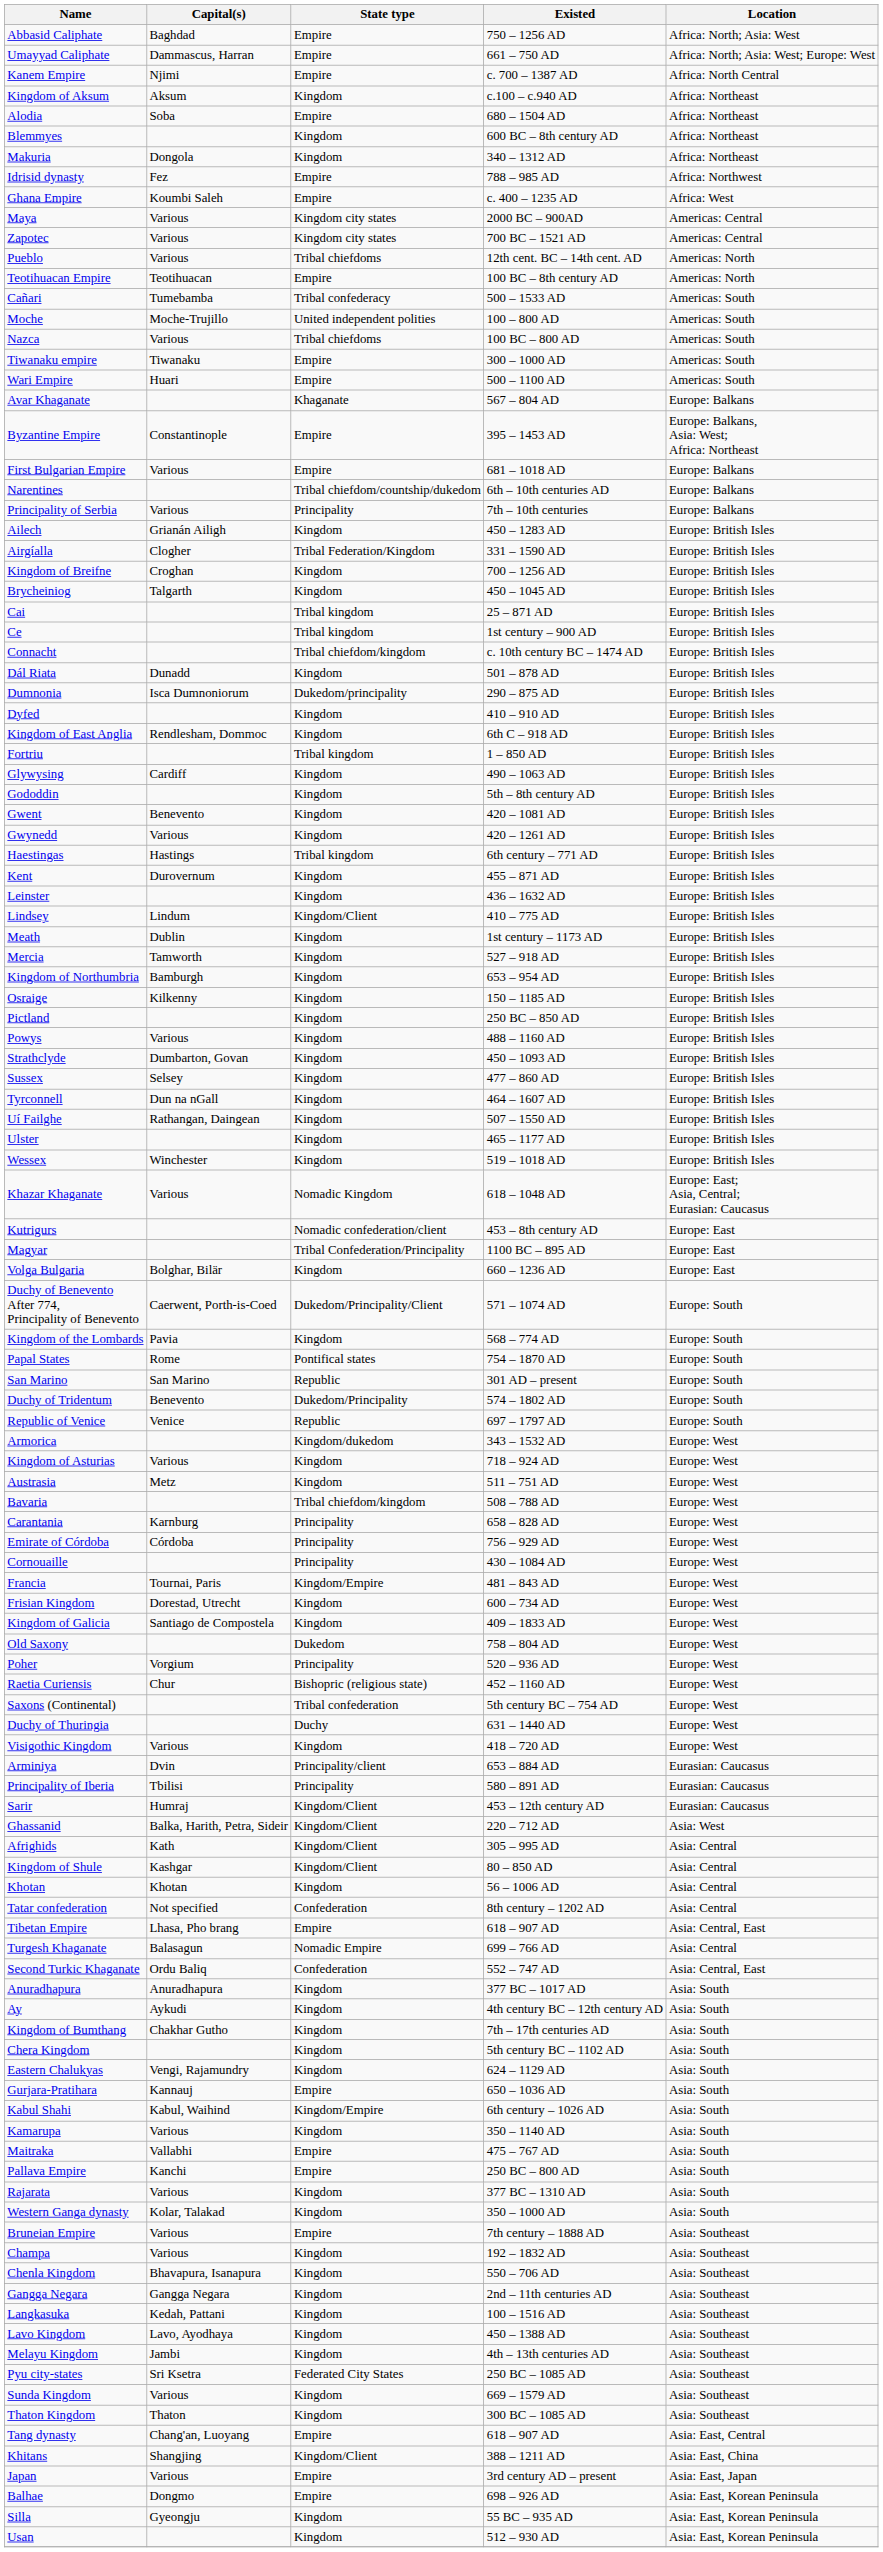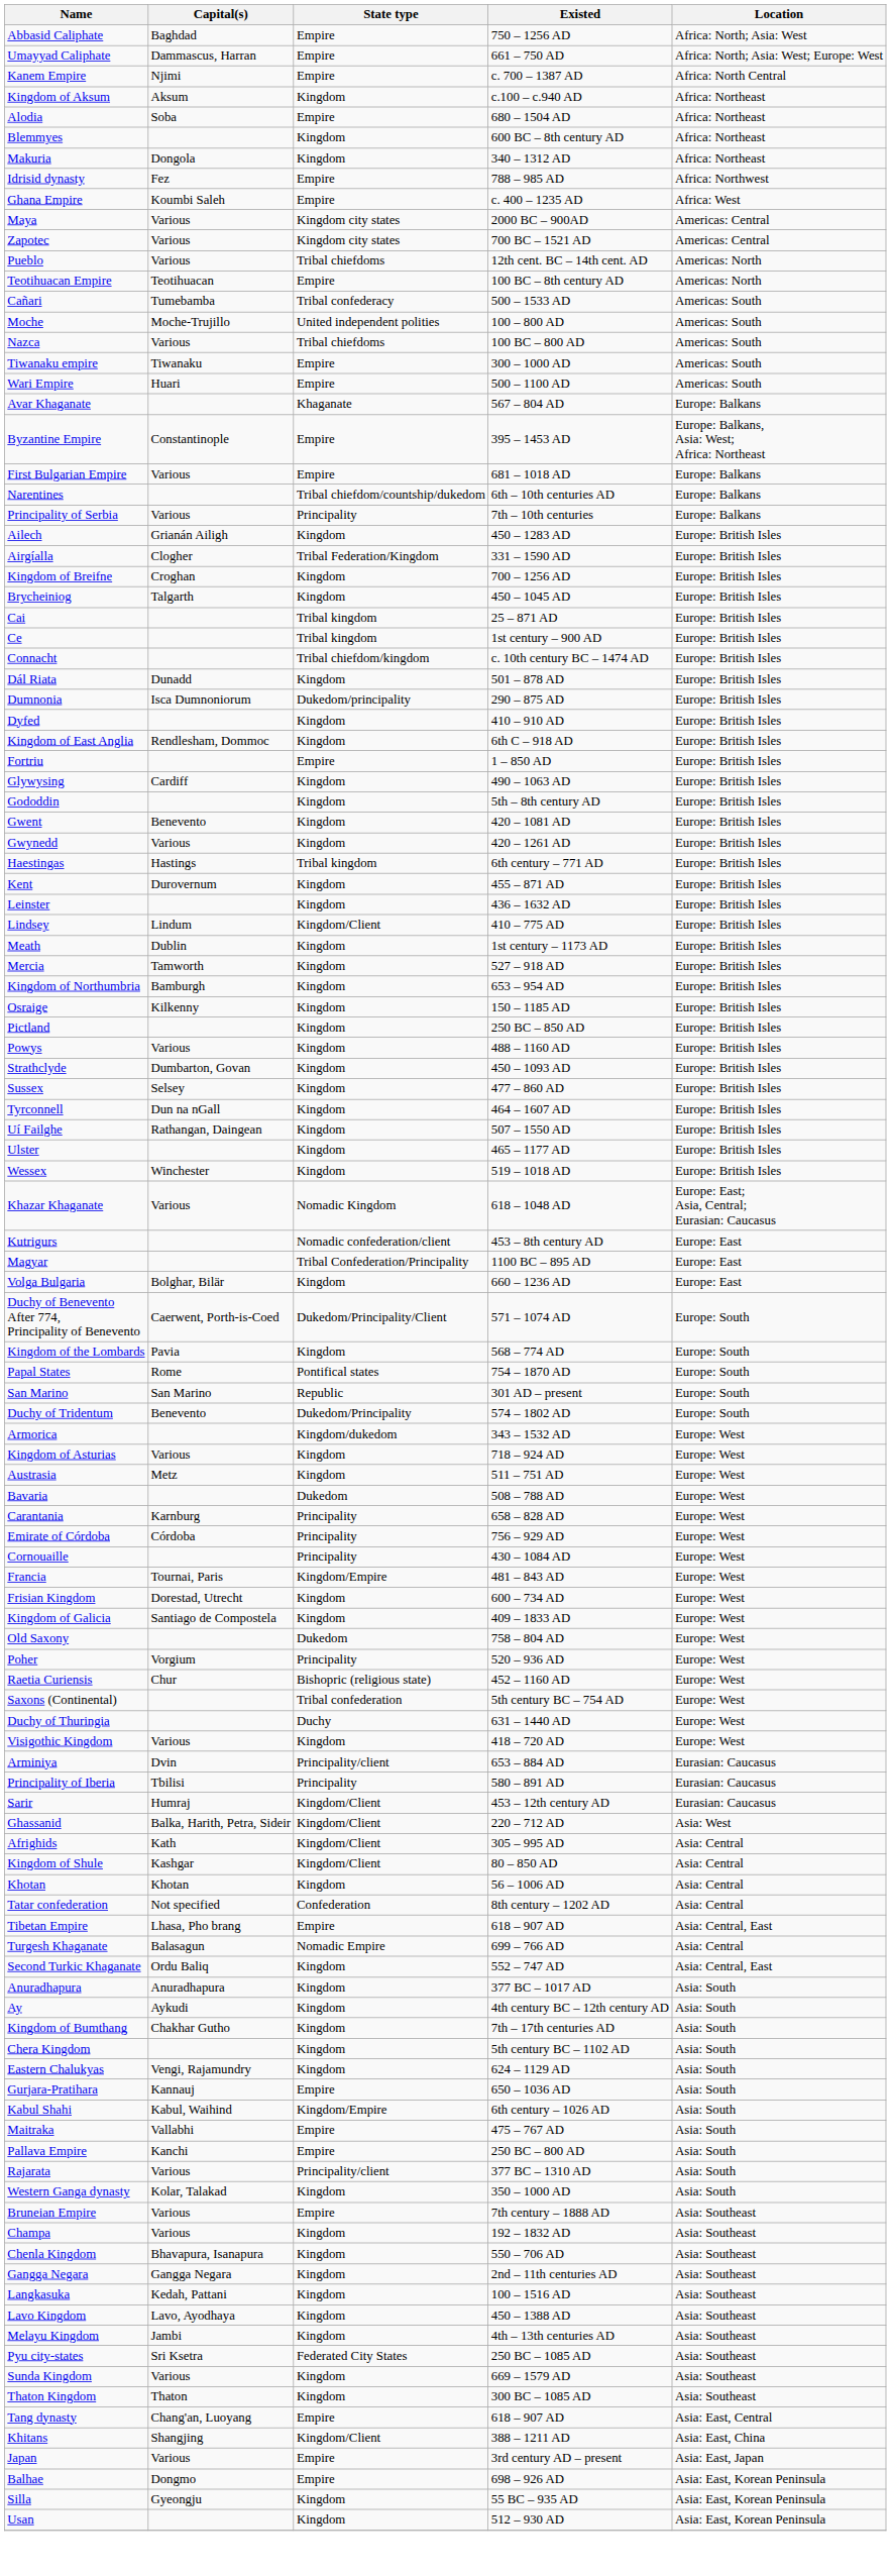Fortriu | State type: Tribal kingdom -> Empire
- row: Republic of Venice | Venice | Republic | 697 – 1797 AD | Europe: South
Bavaria | State type: Tribal chiefdom/kingdom -> Dukedom
Second Turkic Khaganate | State type: Confederation -> Kingdom
- row: Kamarupa | Various | Kingdom | 350 – 1140 AD | Asia: South
Rajarata | State type: Kingdom -> Principality/client
